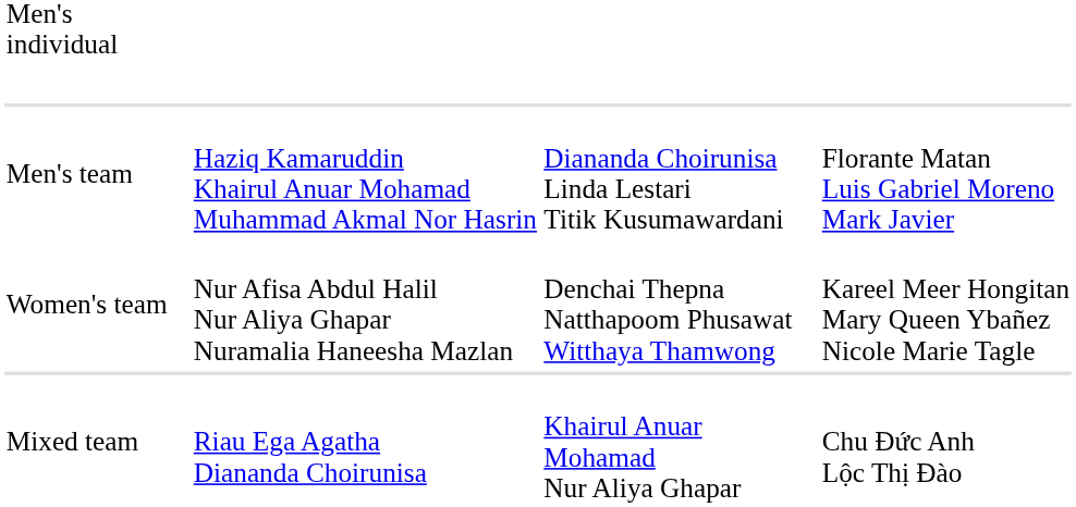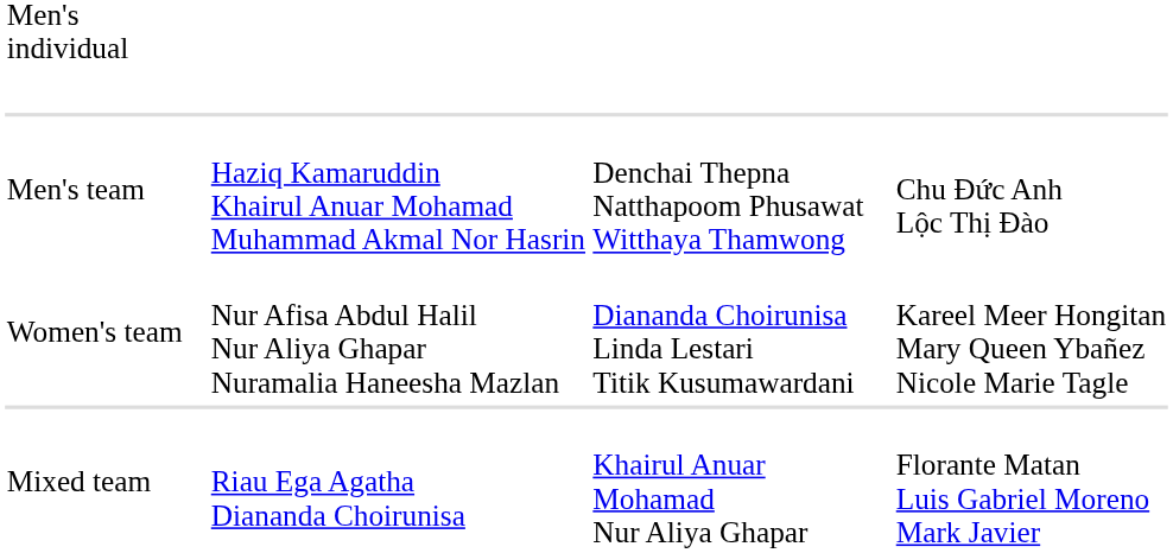Men's team | column 3: Diananda Choirunisa Linda Lestari Titik Kusumawardani -> Denchai Thepna Natthapoom Phusawat Witthaya Thamwong
Men's team | column 4: Florante Matan Luis Gabriel Moreno Mark Javier -> Chu Đức Anh Lộc Thị Đào
Women's team | column 3: Denchai Thepna Natthapoom Phusawat Witthaya Thamwong -> Diananda Choirunisa Linda Lestari Titik Kusumawardani
Mixed team | column 4: Chu Đức Anh Lộc Thị Đào -> Florante Matan Luis Gabriel Moreno Mark Javier
